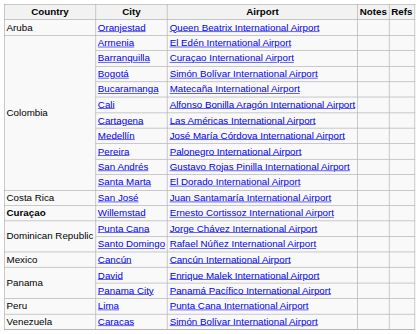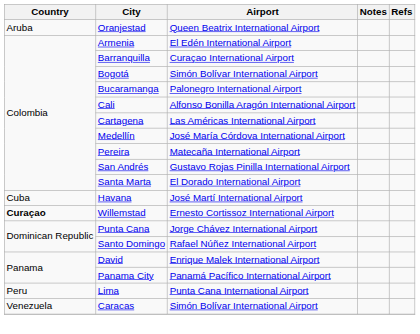Bucaramanga | Airport: Matecaña International Airport -> Palonegro International Airport
Pereira | Airport: Palonegro International Airport -> Matecaña International Airport
- row: Costa Rica | San José | Juan Santamaría International Airport
+ row: Cuba | Havana | José Martí International Airport
- row: Mexico | Cancún | Cancún International Airport
